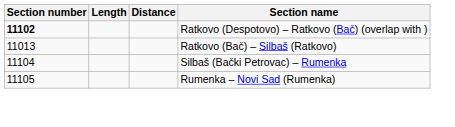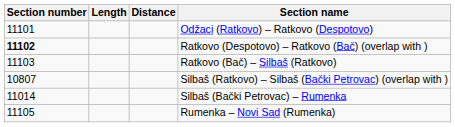+ row: 11101 | Odžaci (Ratkovo) – Ratkovo (Despotovo)
Ratkovo (Bač) – Silbaš (Ratkovo) | Section number: 11013 -> 11103
+ row: 10807 | Silbaš (Ratkovo) – Silbaš (Bački Petrovac) (overlap with )
Silbaš (Bački Petrovac) – Rumenka | Section number: 11104 -> 11014
